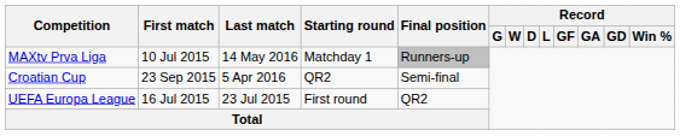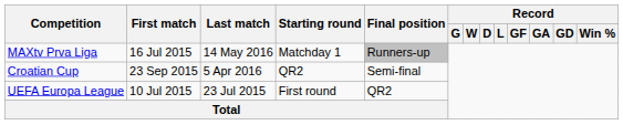MAXtv Prva Liga | First match: 10 Jul 2015 -> 16 Jul 2015
UEFA Europa League | First match: 16 Jul 2015 -> 10 Jul 2015
